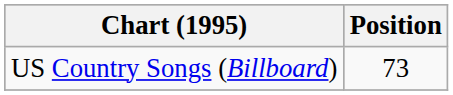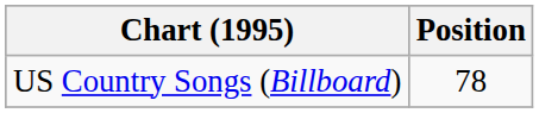US Country Songs (Billboard) | Position: 73 -> 78
